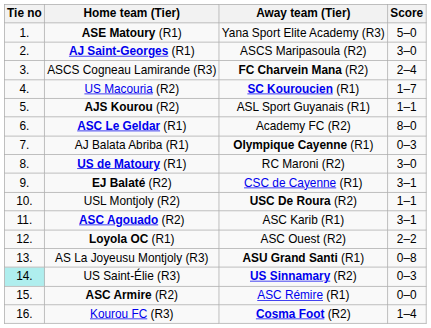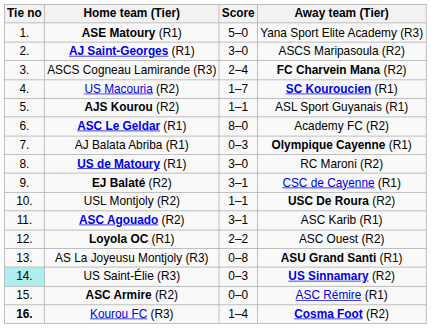columns swapped: Score <-> Away team (Tier)
Kourou FC (R3) | Tie no: normal -> bold
